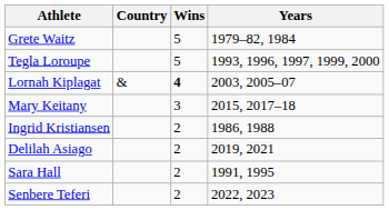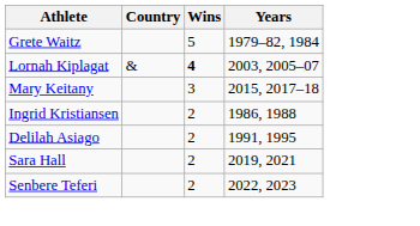- row: Tegla Loroupe | 5 | 1993, 1996, 1997, 1999, 2000
Delilah Asiago | Years: 2019, 2021 -> 1991, 1995
Sara Hall | Years: 1991, 1995 -> 2019, 2021
